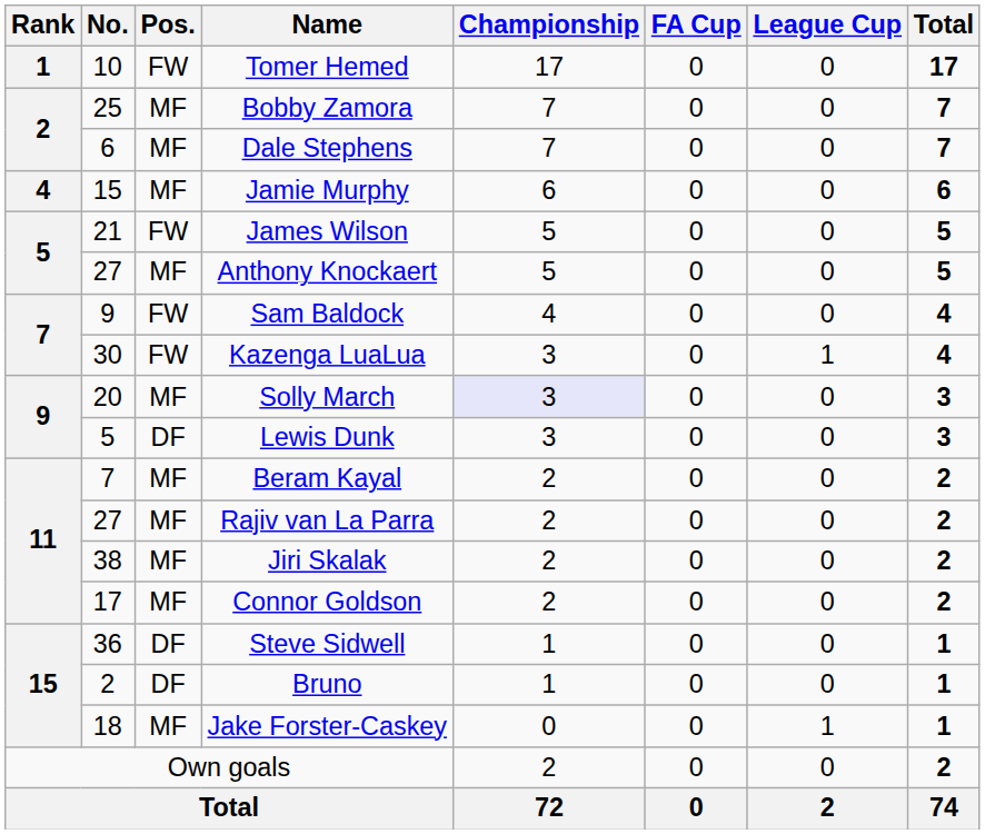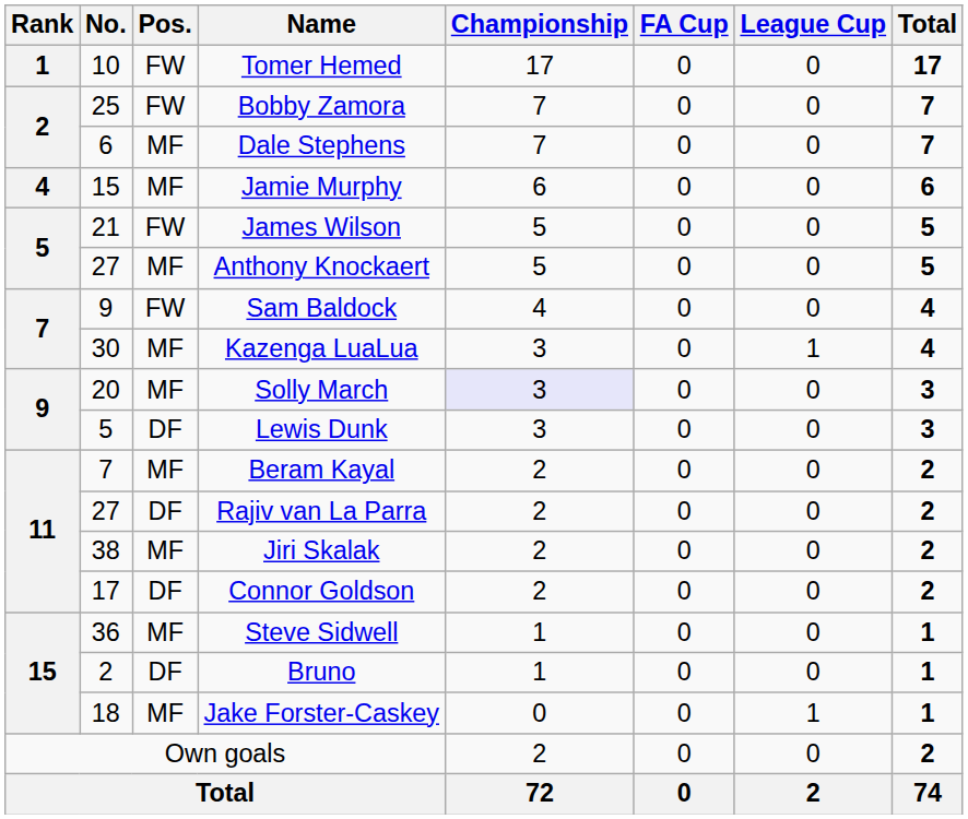Bobby Zamora | Pos.: MF -> FW
Kazenga LuaLua | Pos.: FW -> MF
Rajiv van La Parra | Pos.: MF -> DF
Connor Goldson | Pos.: MF -> DF
Steve Sidwell | Pos.: DF -> MF
